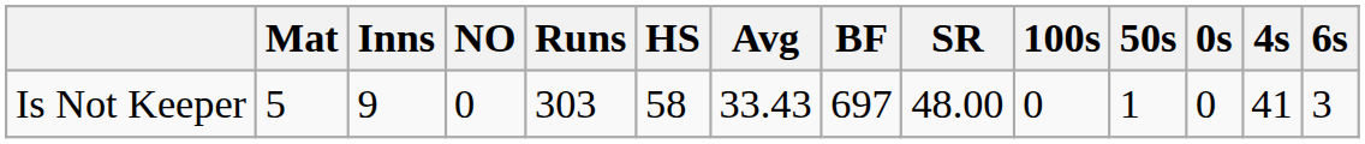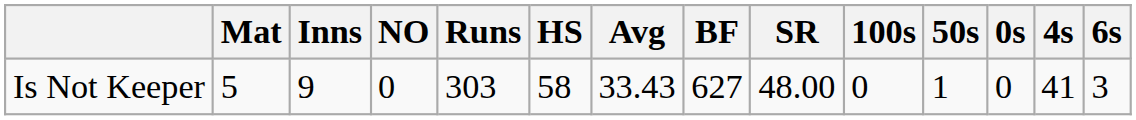Is Not Keeper | BF: 697 -> 627
